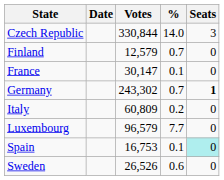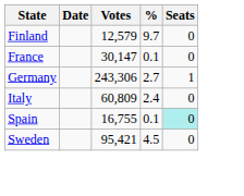- row: Czech Republic | 330,844 | 14.0 | 3
Finland | %: 0.7 -> 9.7
Germany | Votes: 243,302 -> 243,306
Germany | %: 0.7 -> 2.7
Germany | Seats: bold -> normal
Italy | %: 0.2 -> 2.4
- row: Luxembourg | 96,579 | 7.7 | 0
Spain | Votes: 16,753 -> 16,755
Sweden | Votes: 26,526 -> 95,421
Sweden | %: 0.6 -> 4.5
